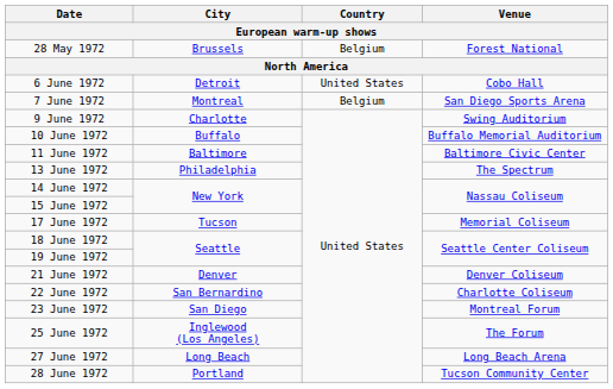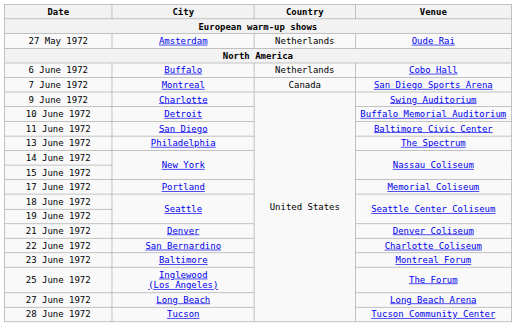+ row: 27 May 1972 | Amsterdam | Netherlands | Oude Rai
- row: 28 May 1972 | Brussels | Belgium | Forest National
6 June 1972 | City: Detroit -> Buffalo
6 June 1972 | Country: United States -> Netherlands
7 June 1972 | Country: Belgium -> Canada
10 June 1972 | City: Buffalo -> Detroit
11 June 1972 | City: Baltimore -> San Diego
17 June 1972 | City: Tucson -> Portland
23 June 1972 | City: San Diego -> Baltimore
28 June 1972 | City: Portland -> Tucson
